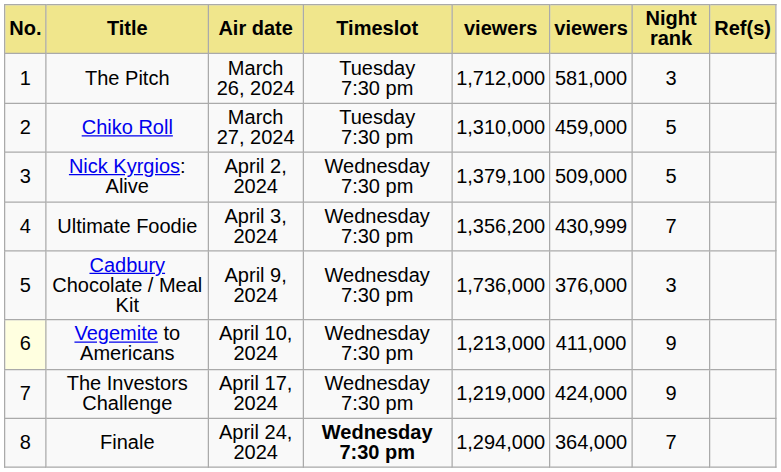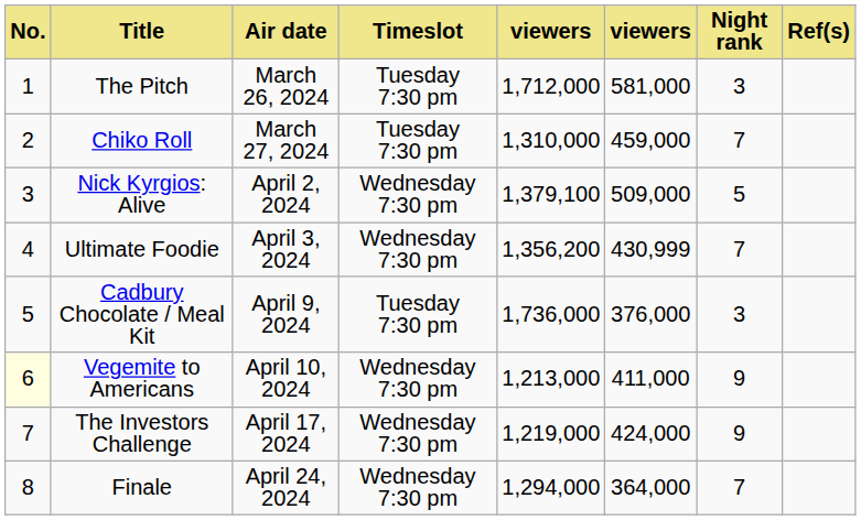Chiko Roll | Night rank: 5 -> 7
Cadbury Chocolate / Meal Kit | Timeslot: Wednesday 7:30 pm -> Tuesday 7:30 pm
Finale | Timeslot: bold -> normal
